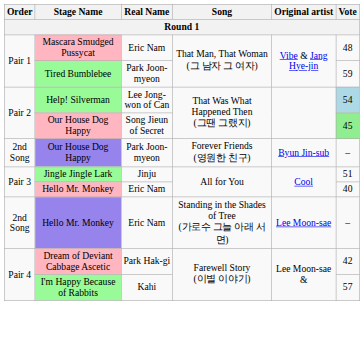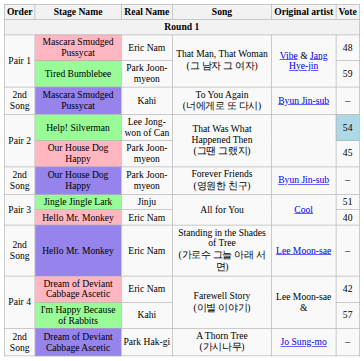+ row: 2nd Song | Mascara Smudged Pussycat | Kahi | To You Again (너에게로 또 다시) | Byun Jin-sub | –
Our House Dog Happy / That Was What Happened Then (그땐 그랬지) | Real Name: Song Jieun of Secret -> Park Joon-myeon
Our House Dog Happy / That Was What Happened Then (그땐 그랬지) | Vote: lightgreen background -> no background
Dream of Deviant Cabbage Ascetic / Farewell Story (이별 이야기) | Real Name: Park Hak-gi -> Eric Nam
+ row: 2nd Song | Dream of Deviant Cabbage Ascetic | Park Hak-gi | A Thorn Tree (가시나무) | Jo Sung-mo | –
